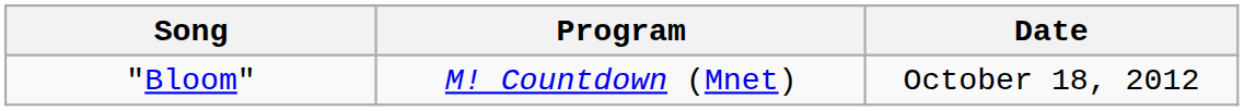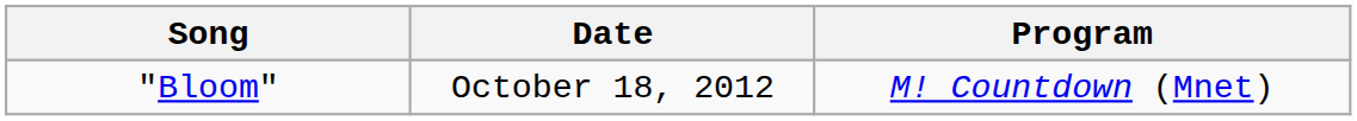columns swapped: Program <-> Date
